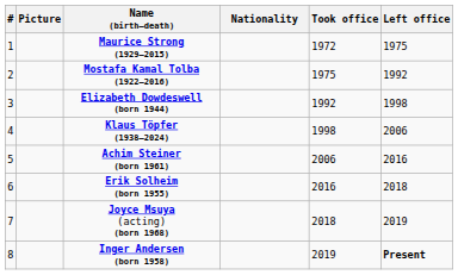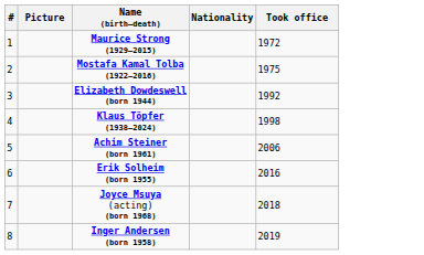- column: Left office | 1975 | 1992 | 1998 | 2006 | 2016 | 2018 | 2019 | Present
